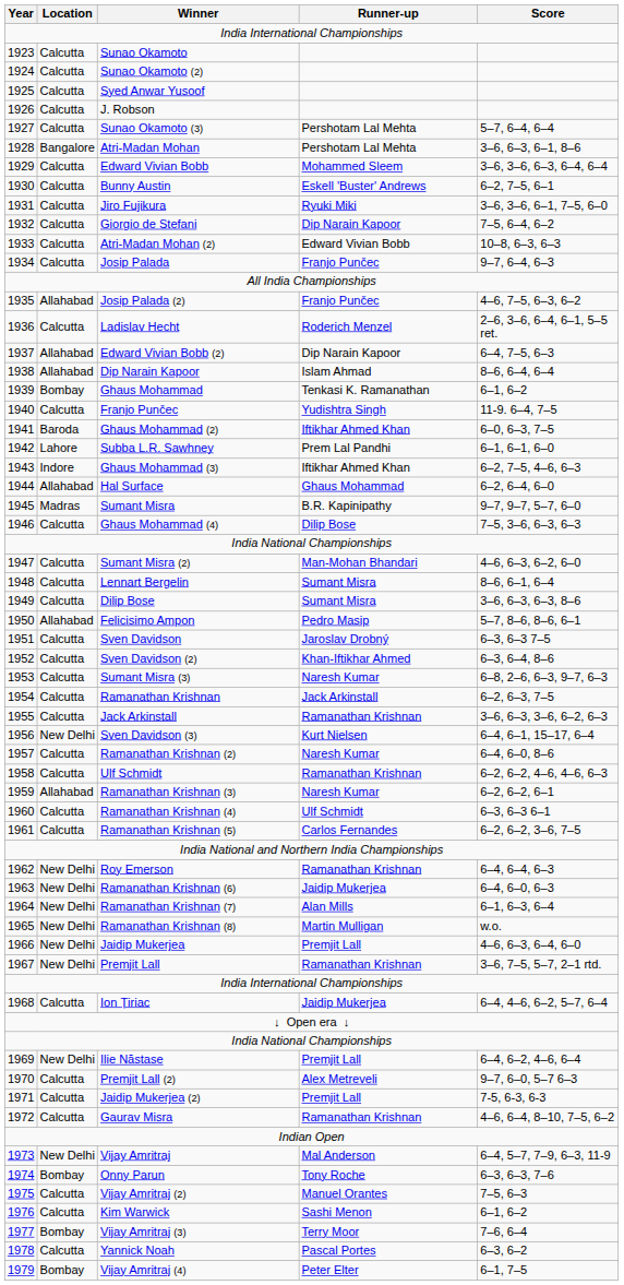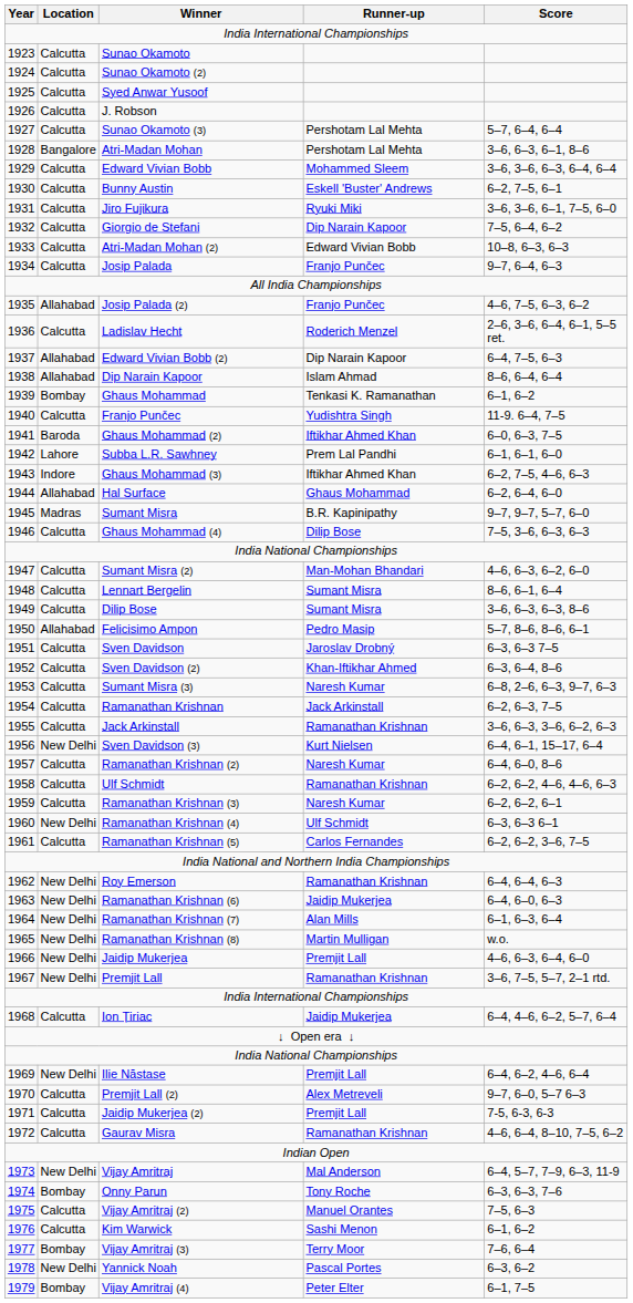Ramanathan Krishnan (3) | Location: Allahabad -> Calcutta
Ramanathan Krishnan (4) | Location: Calcutta -> New Delhi
Yannick Noah | Location: Calcutta -> New Delhi
